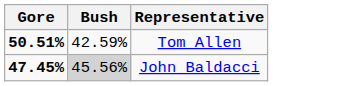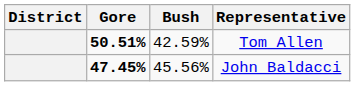+ column: District
John Baldacci | Bush: lightgrey background -> no background
